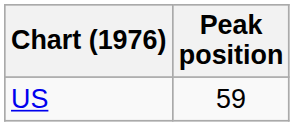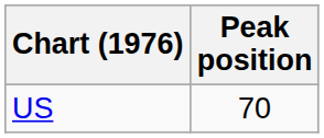US | Peak position: 59 -> 70
